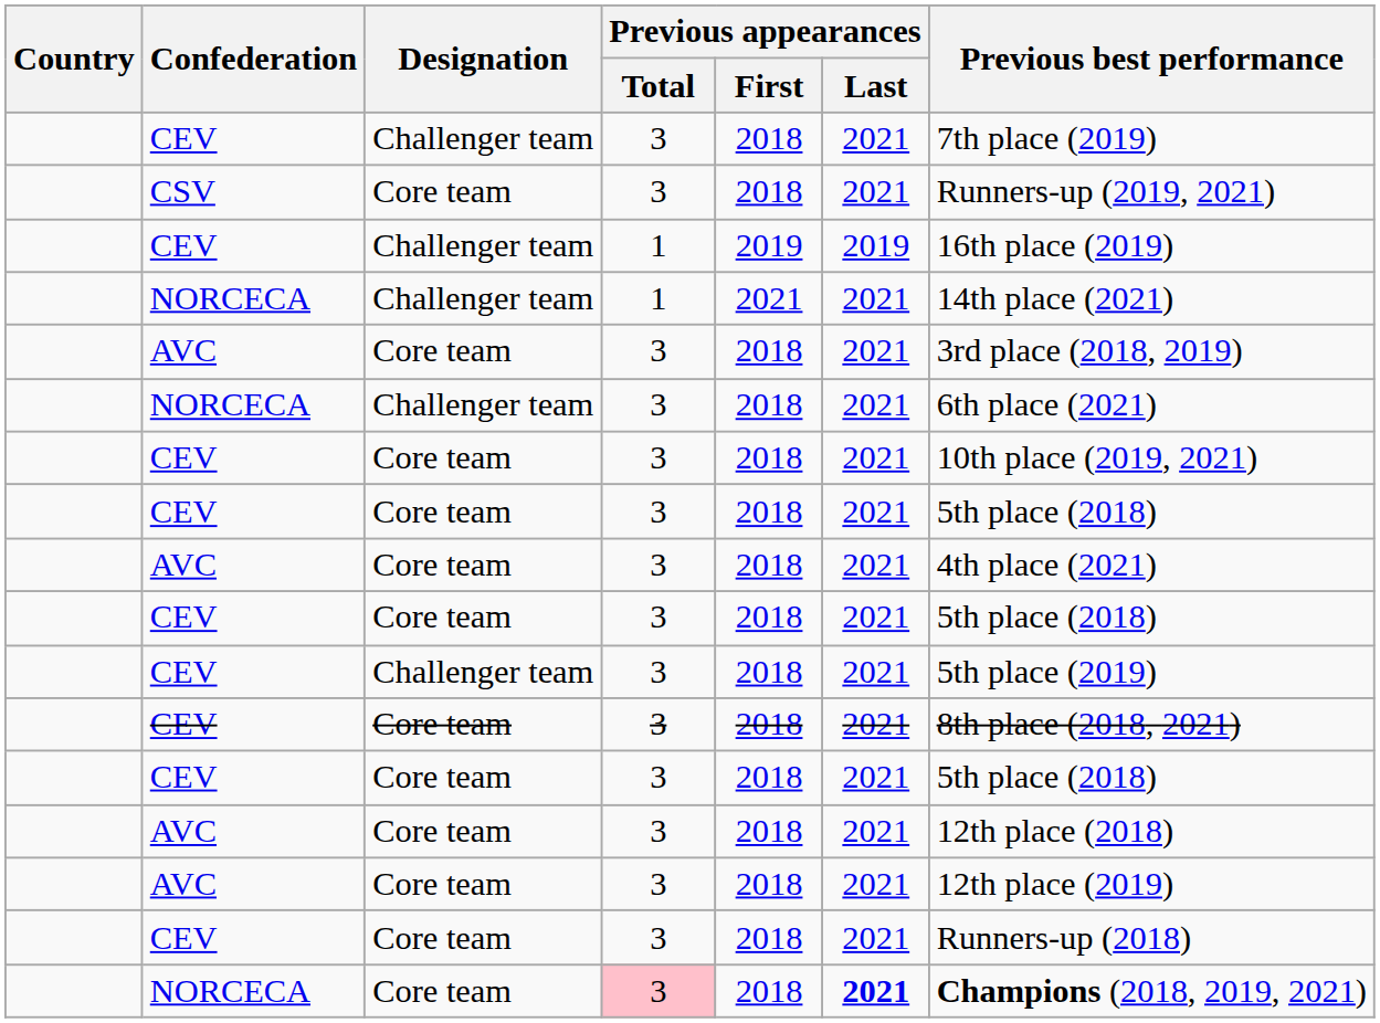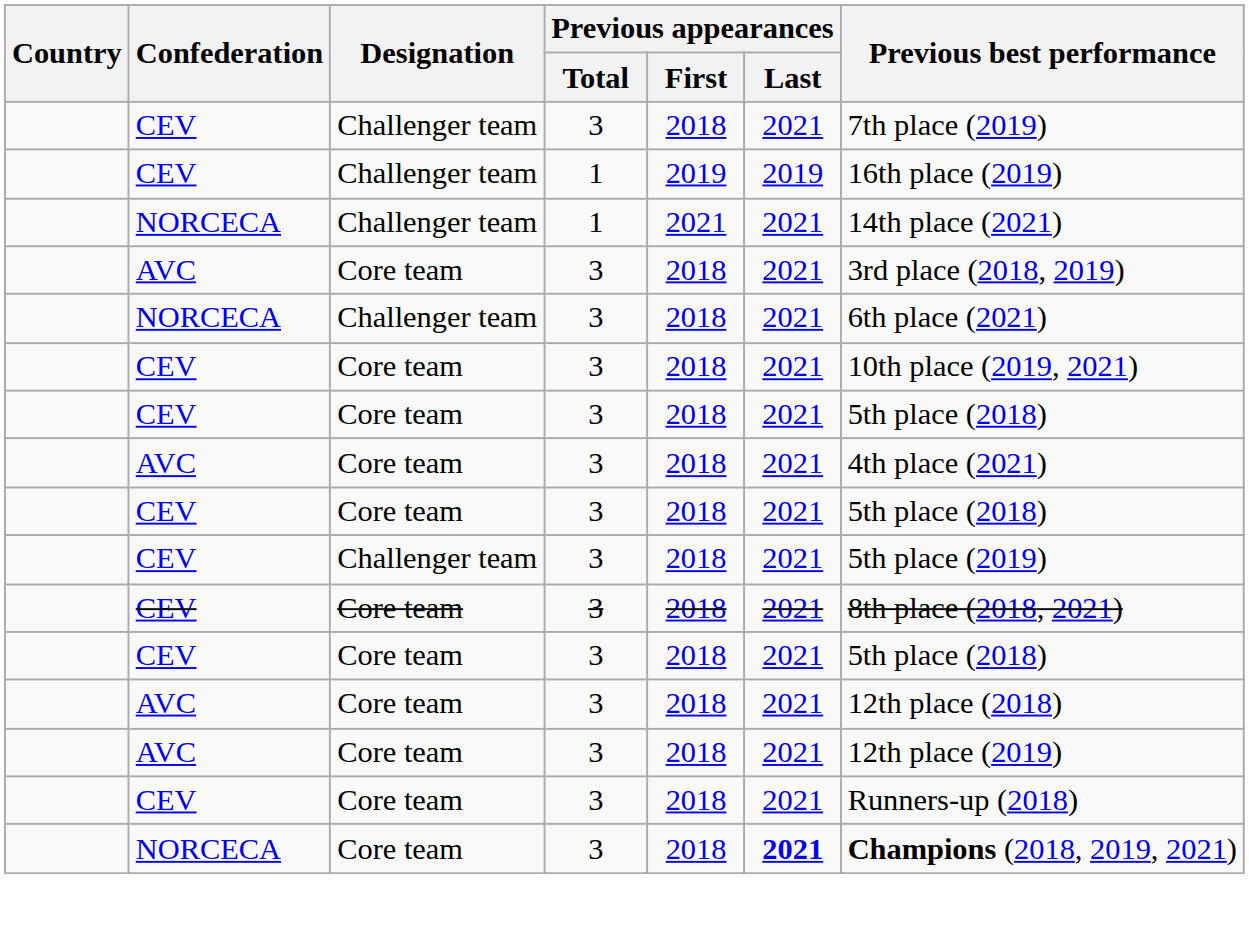- row: CSV | Core team | 3 | 2018 | 2021 | Runners-up (2019, 2021)
NORCECA / Core team | Previous appearances / Total: pink background -> no background
